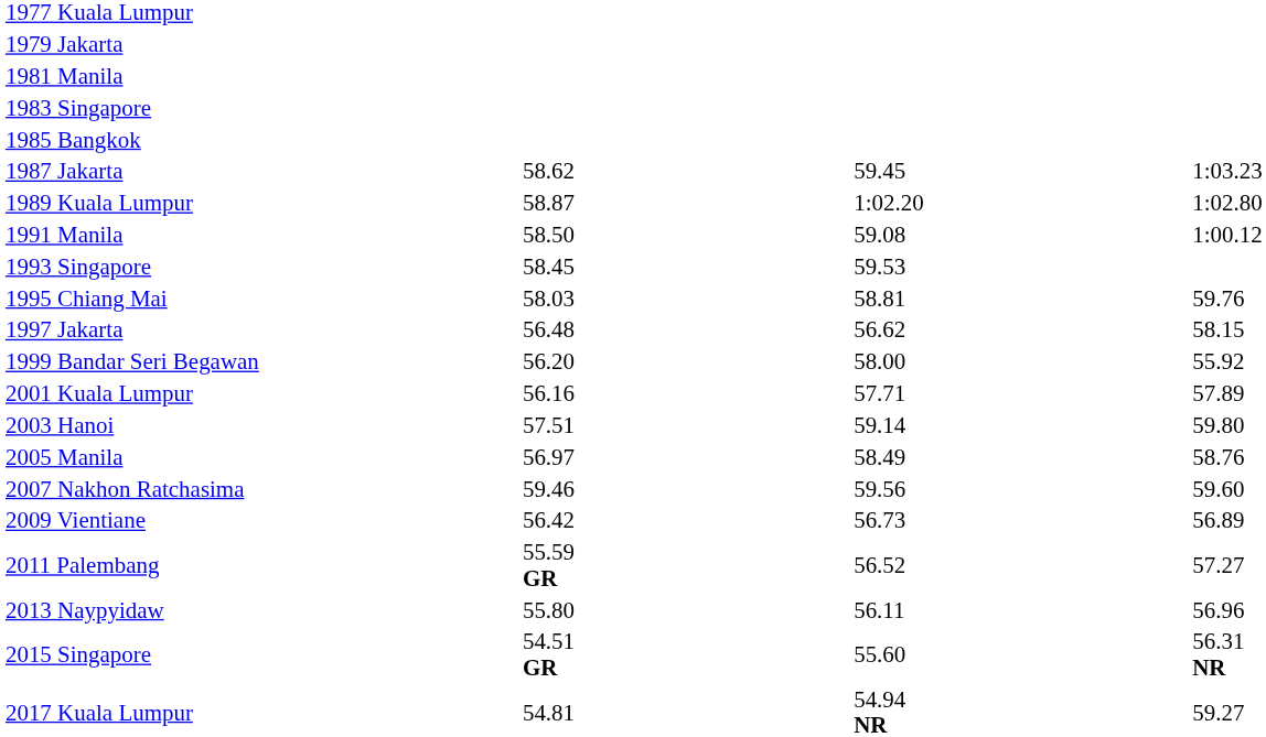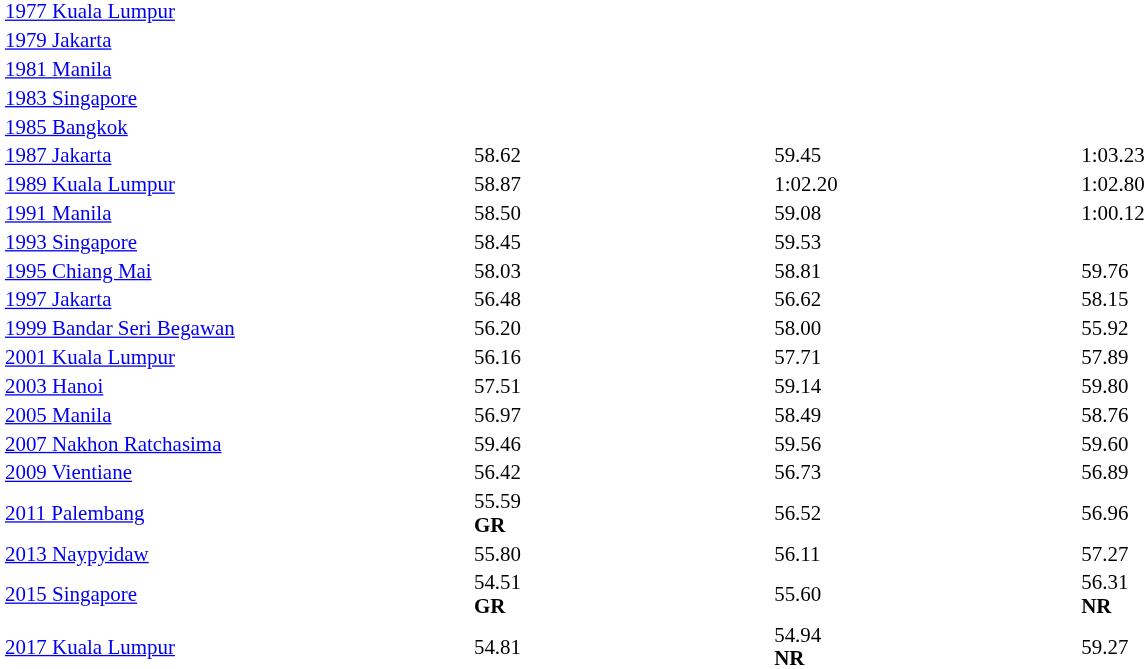2011 Palembang | column 7: 57.27 -> 56.96
2013 Naypyidaw | column 7: 56.96 -> 57.27
